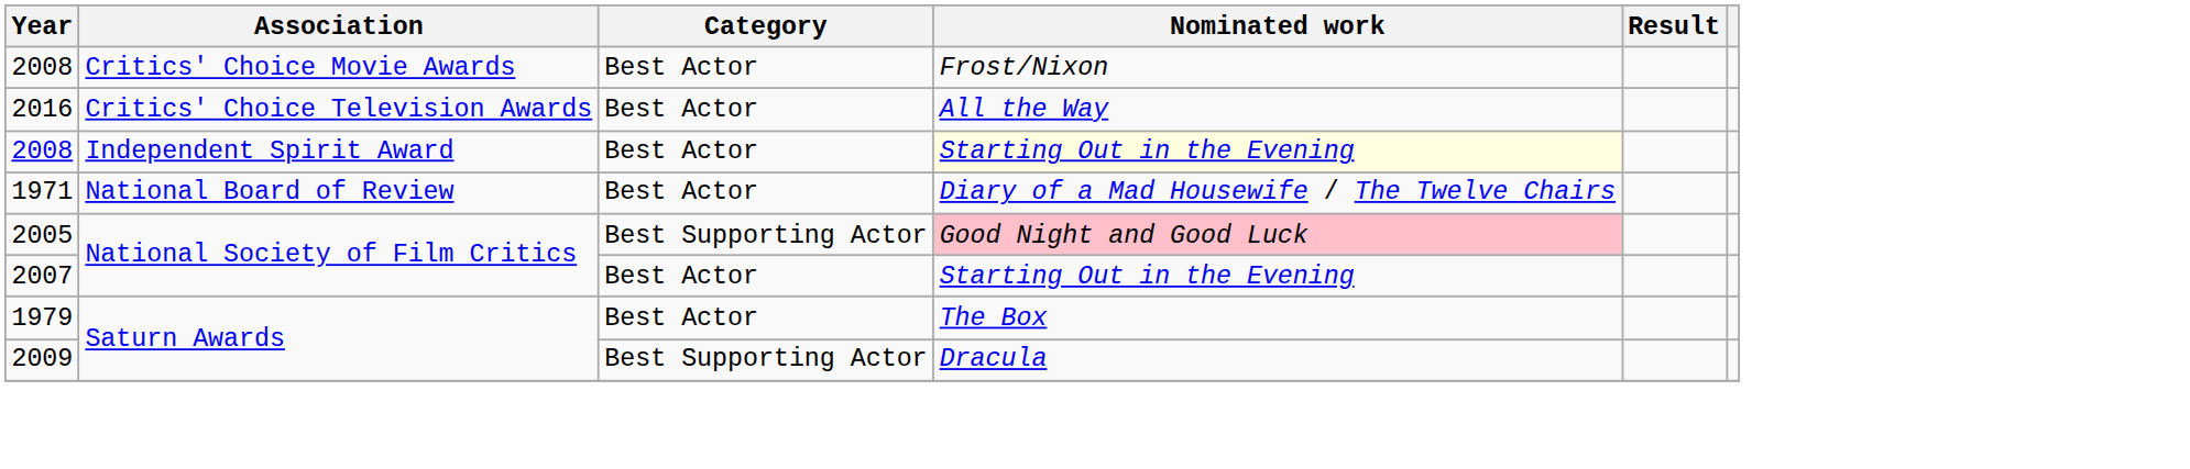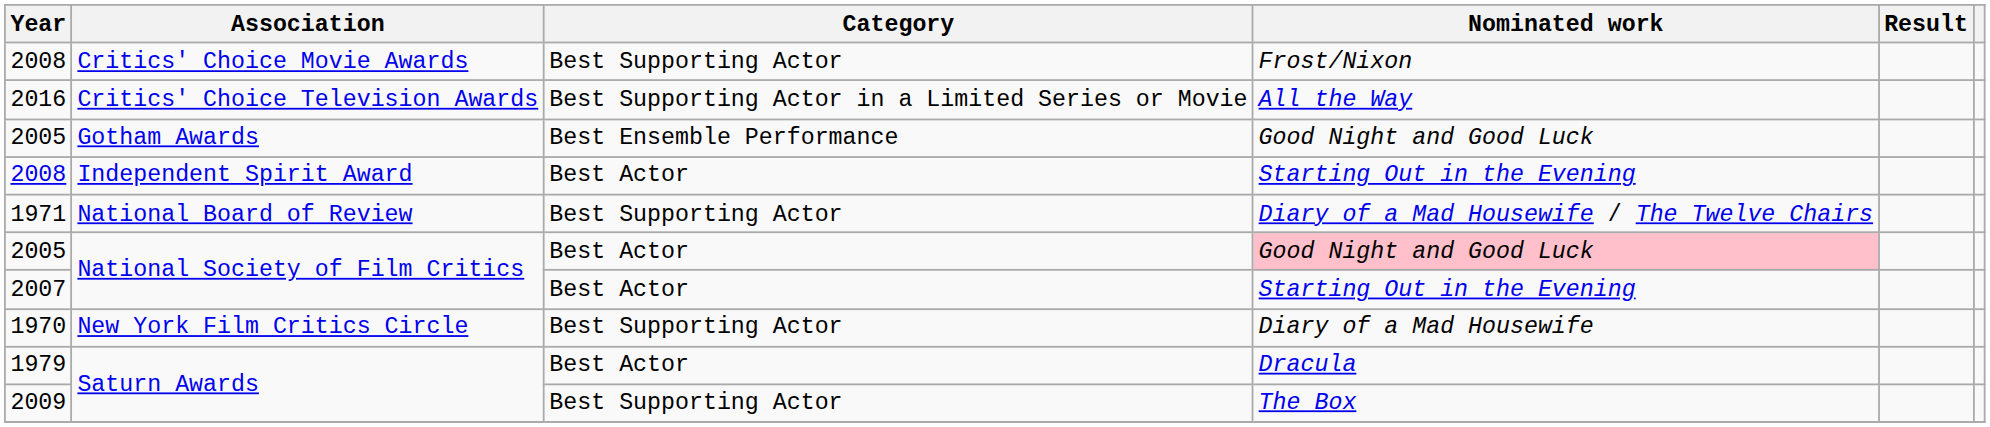2008 / Critics' Choice Movie Awards | Category: Best Actor -> Best Supporting Actor
2016 | Category: Best Actor -> Best Supporting Actor in a Limited Series or Movie
+ row: 2005 | Gotham Awards | Best Ensemble Performance | Good Night and Good Luck
2008 / Independent Spirit Award | Nominated work: lightyellow background -> no background
1971 | Category: Best Actor -> Best Supporting Actor
2005 / National Society of Film Critics | Category: Best Supporting Actor -> Best Actor
+ row: 1970 | New York Film Critics Circle | Best Supporting Actor | Diary of a Mad Housewife
1979 | Nominated work: The Box -> Dracula
2009 | Nominated work: Dracula -> The Box
